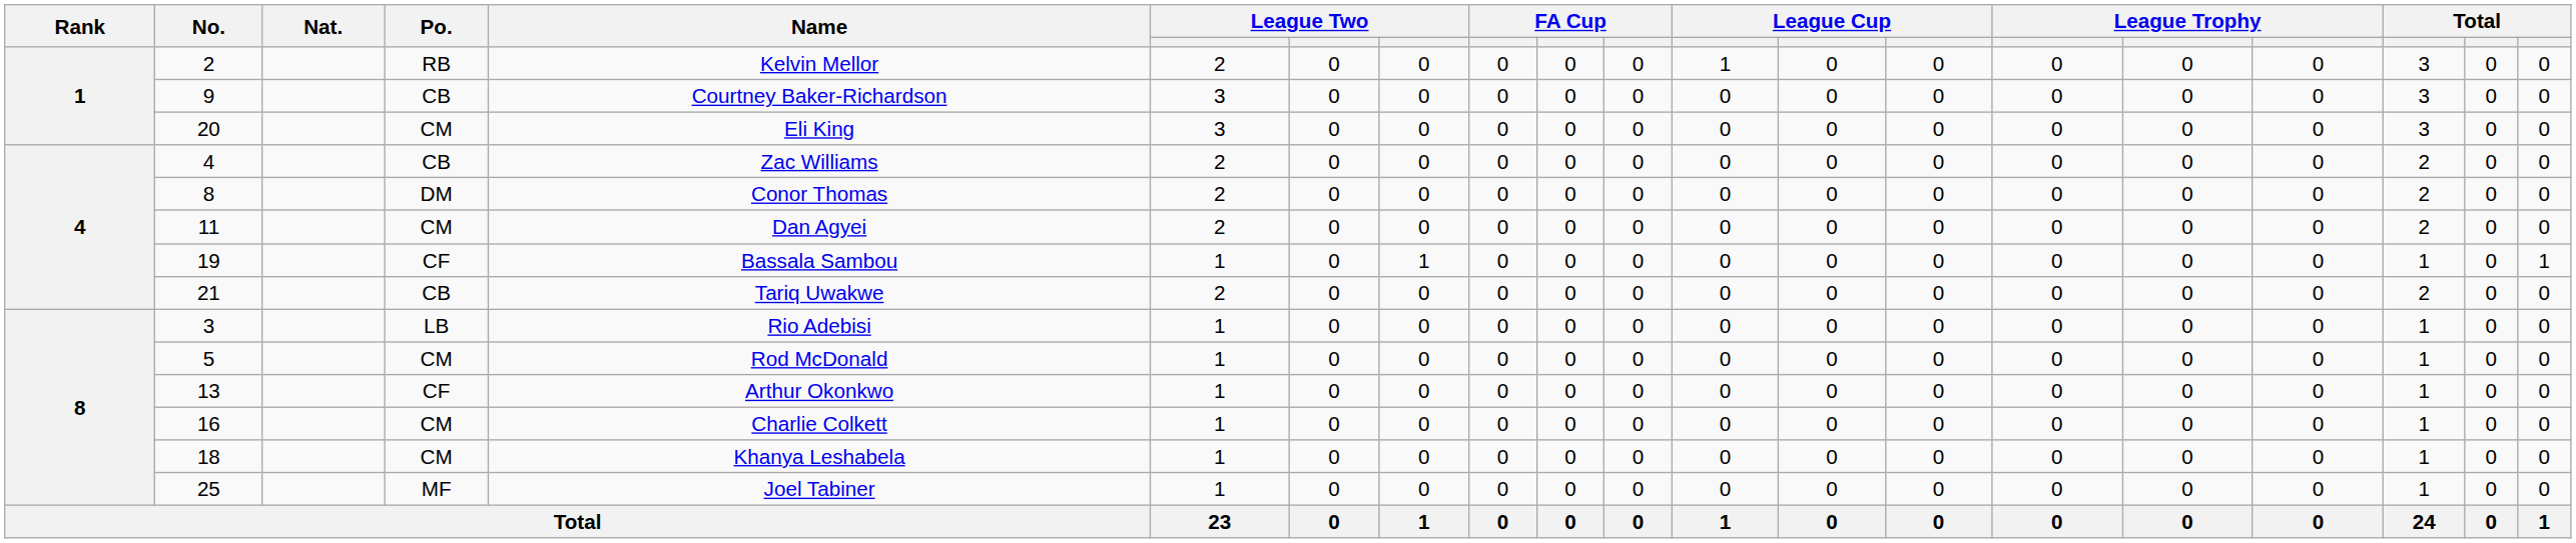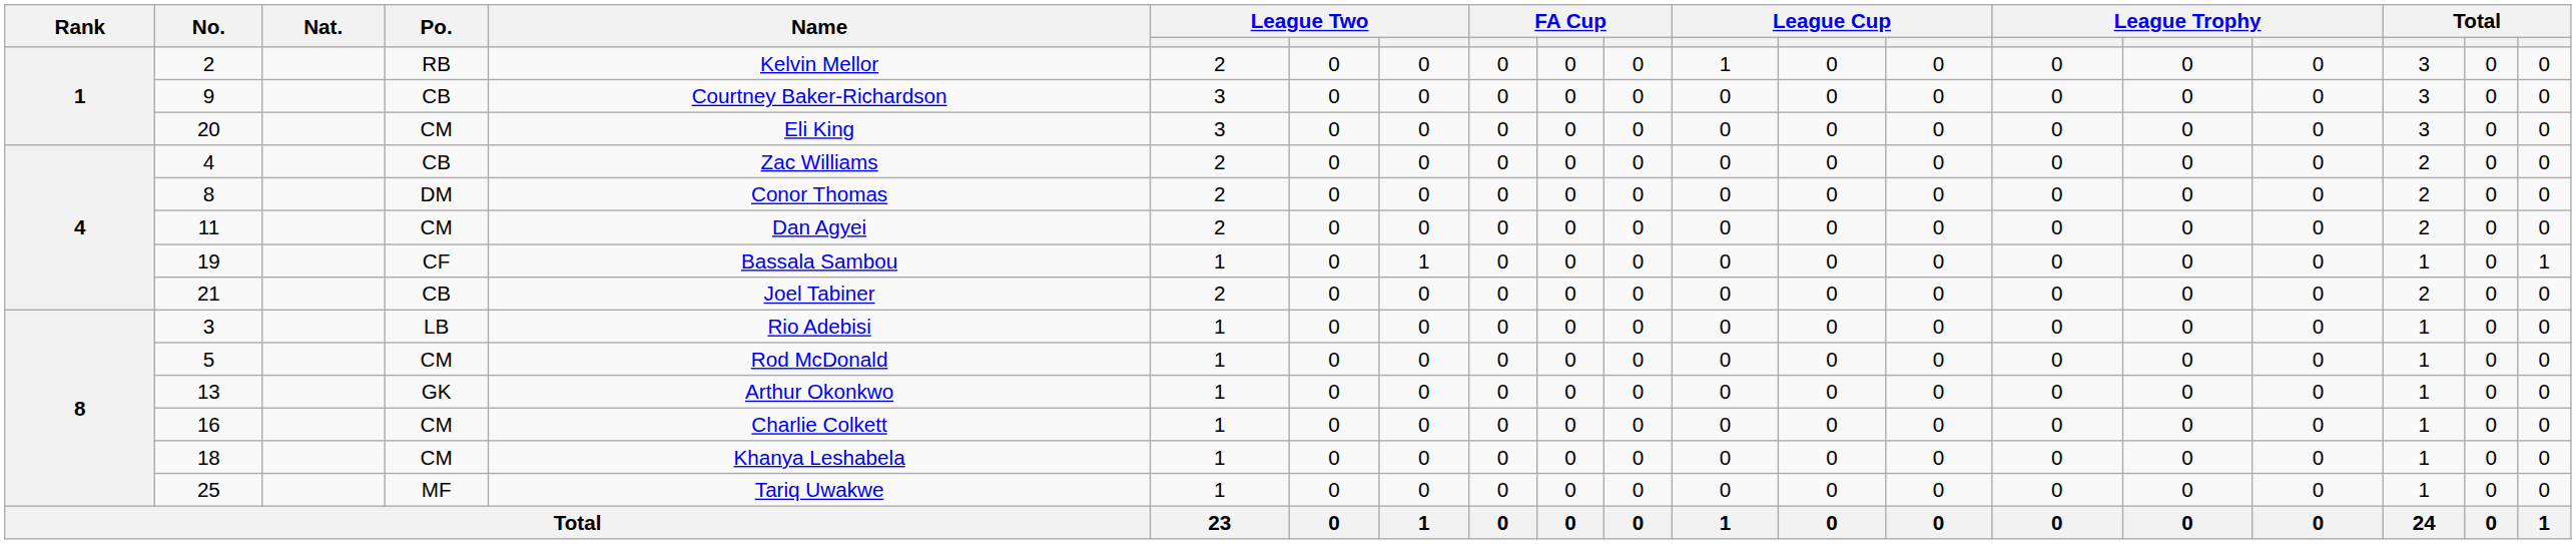21 | Name: Tariq Uwakwe -> Joel Tabiner
13 | Po.: CF -> GK
25 | Name: Joel Tabiner -> Tariq Uwakwe
